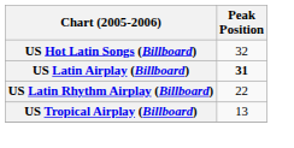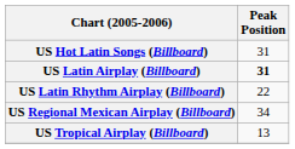US Hot Latin Songs (Billboard) | Peak Position: 32 -> 31
+ row: US Regional Mexican Airplay (Billboard) | 34
